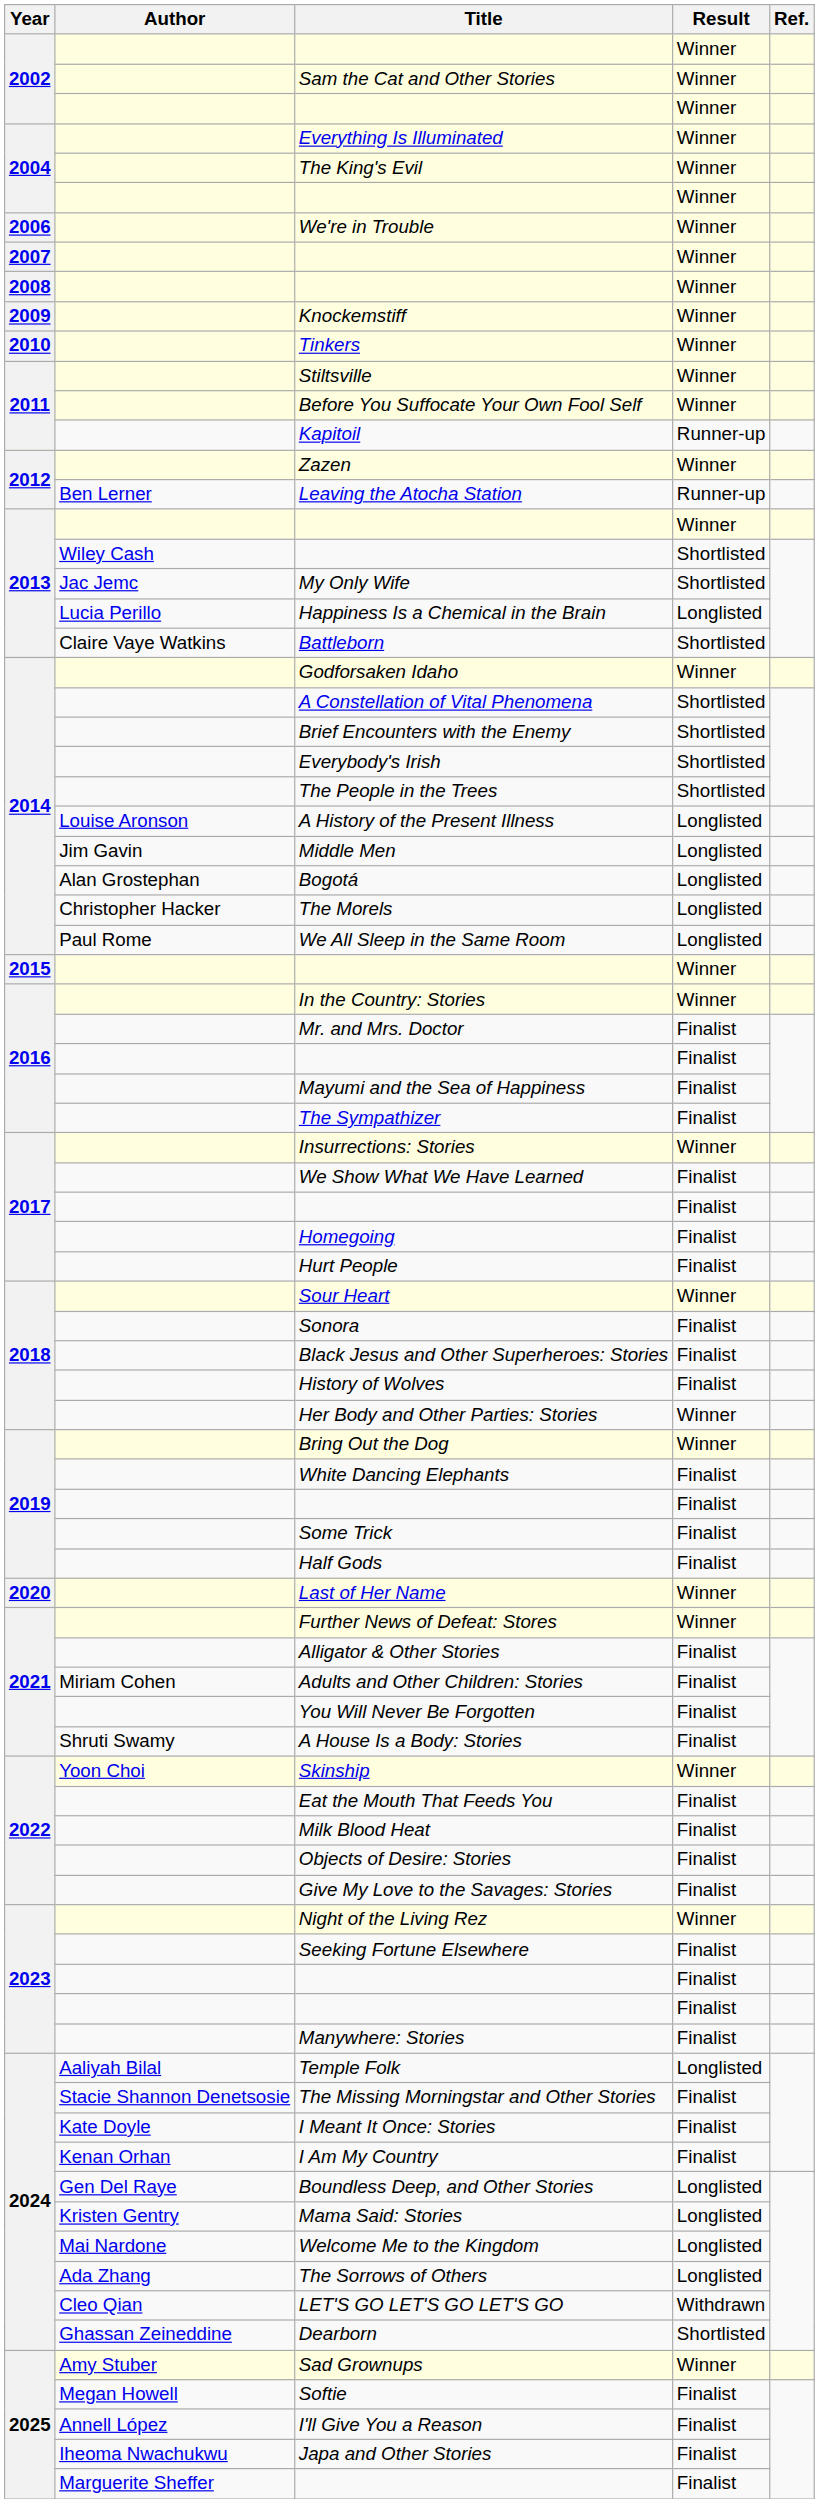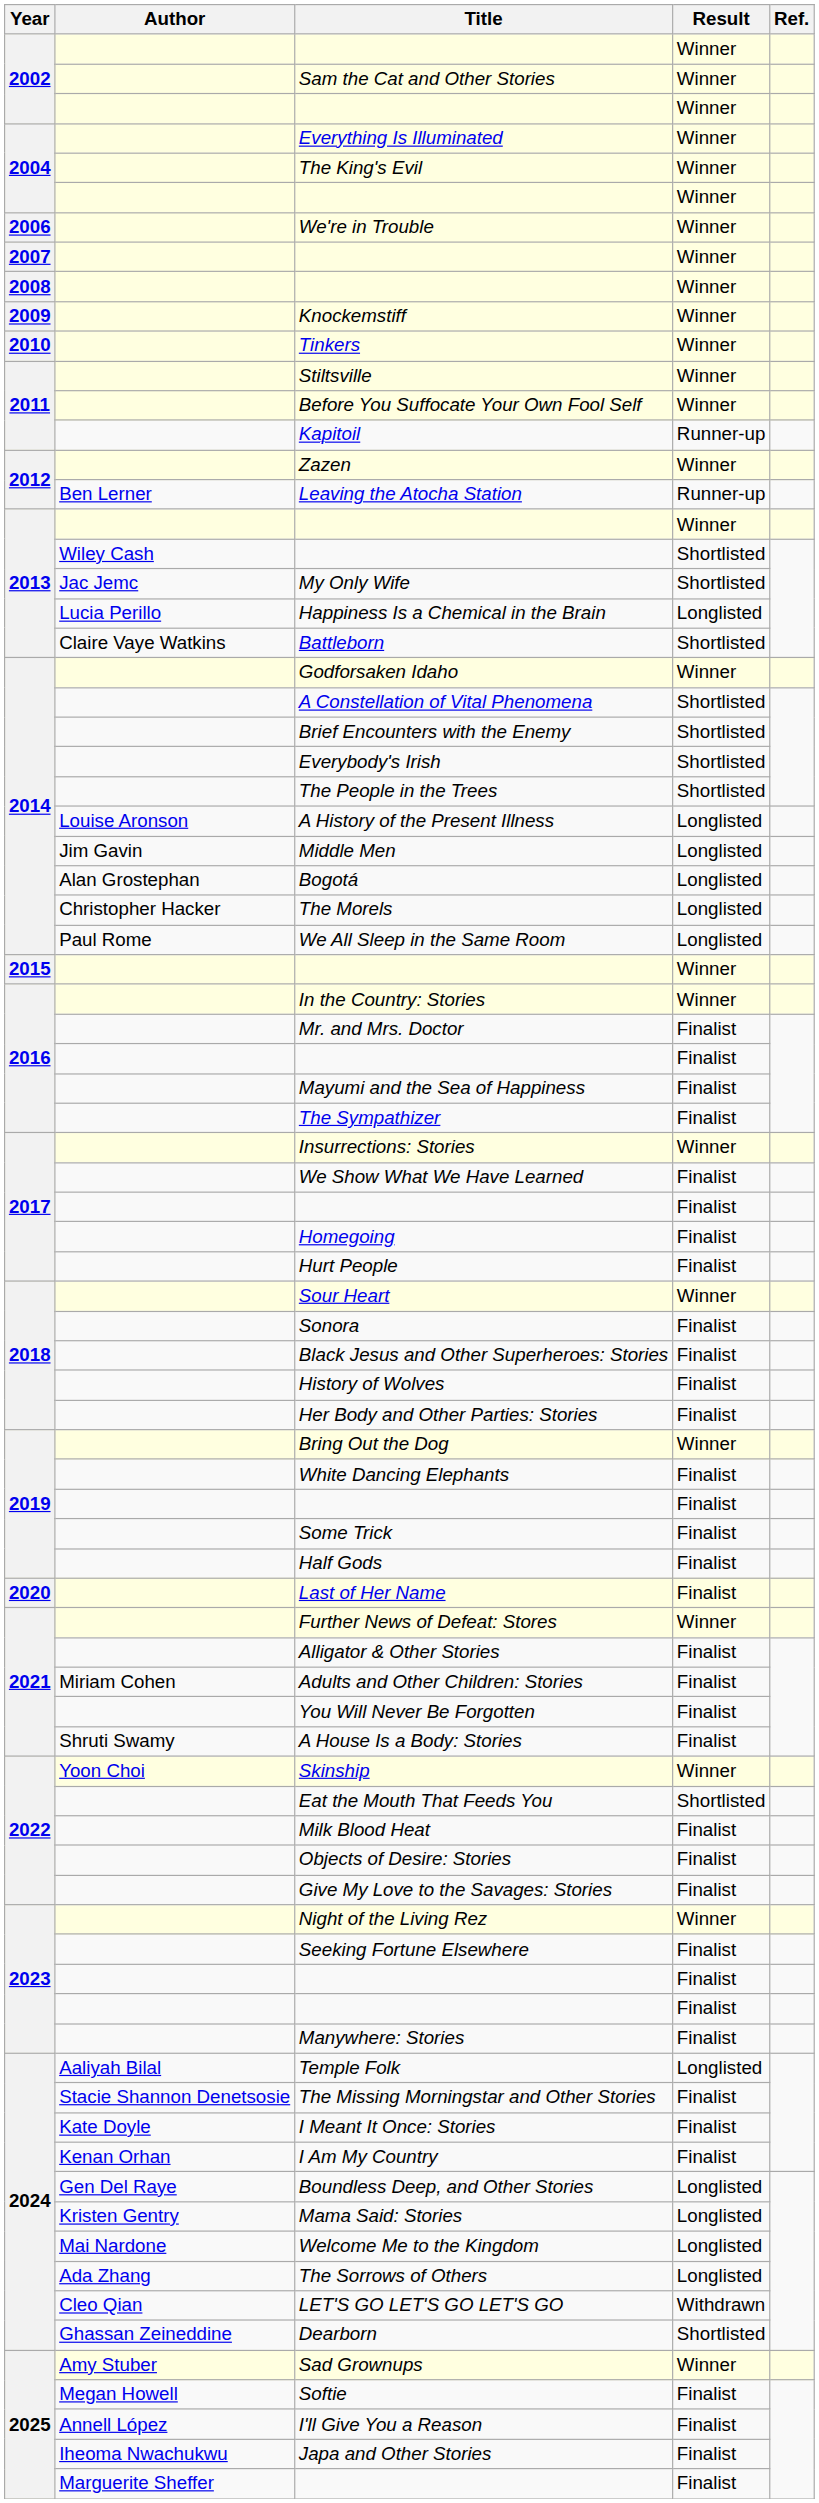Her Body and Other Parties: Stories | Result: Winner -> Finalist
Last of Her Name | Result: Winner -> Finalist
Eat the Mouth That Feeds You | Result: Finalist -> Shortlisted
